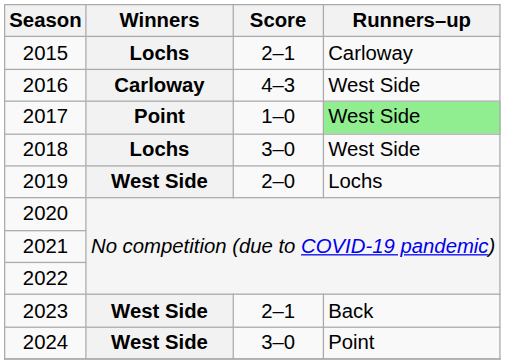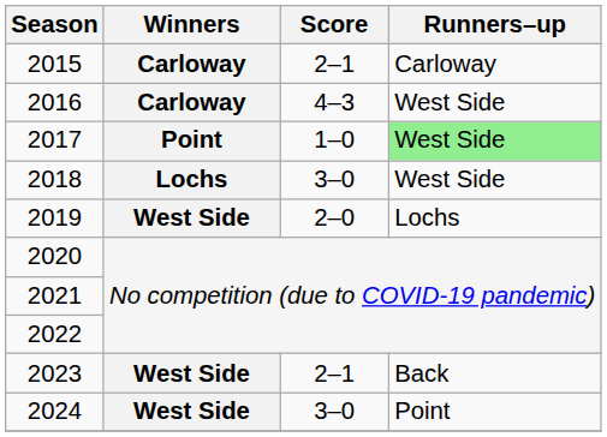2015 | Winners: Lochs -> Carloway
